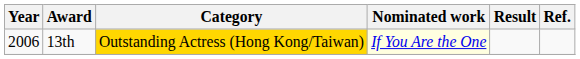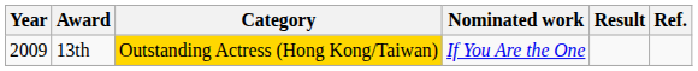13th | Year: 2006 -> 2009
13th | Nominated work: lightyellow background -> no background
